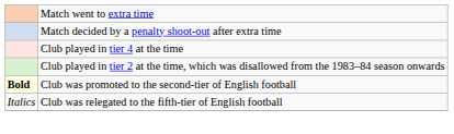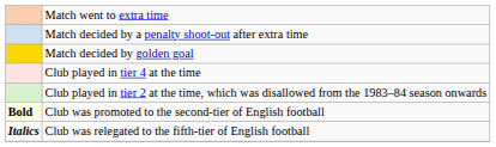+ row: Match decided by golden goal
Club was relegated to the fifth-tier of English football | column 1: normal -> bold
